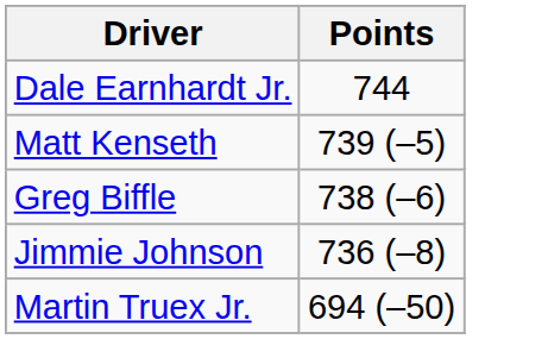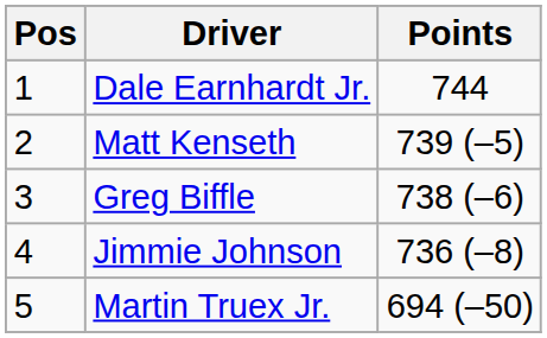+ column: Pos | 1 | 2 | 3 | 4 | 5
